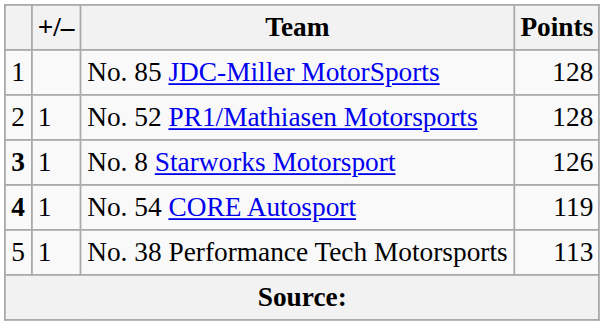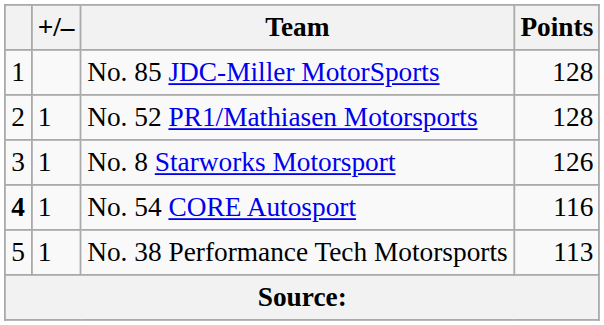No. 8 Starworks Motorsport | column 1: bold -> normal
No. 54 CORE Autosport | Points: 119 -> 116
